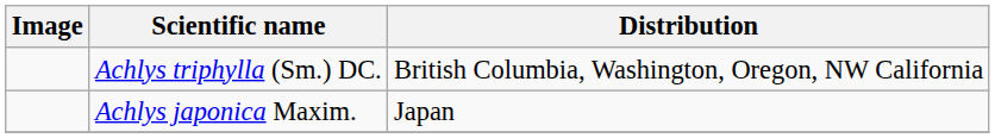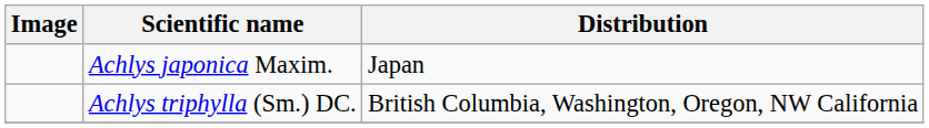rows swapped: Achlys triphylla (Sm.) DC. <-> Achlys japonica Maxim.
